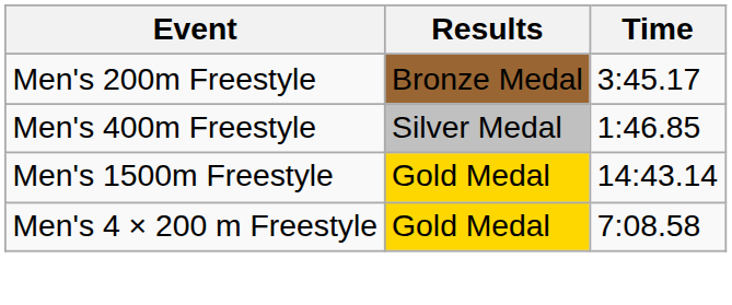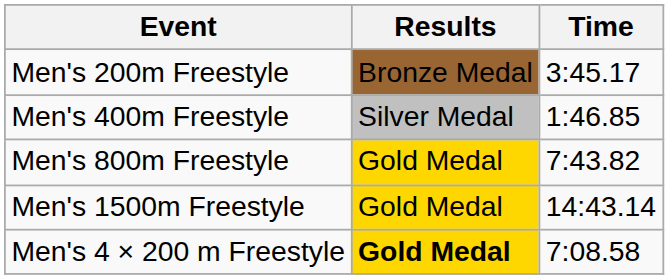+ row: Men's 800m Freestyle | Gold Medal | 7:43.82
Men's 4 × 200 m Freestyle | Results: normal -> bold
